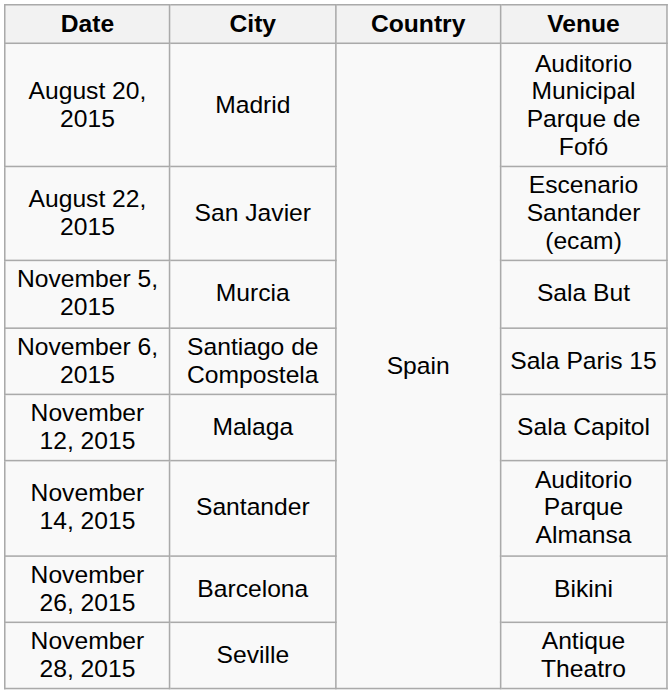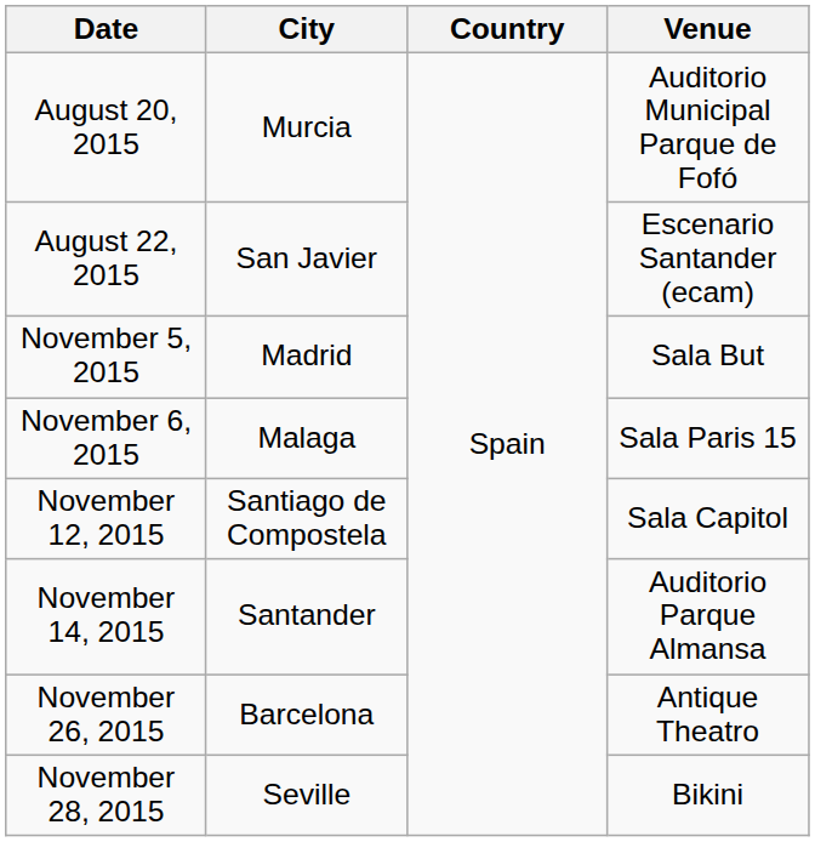August 20, 2015 | City: Madrid -> Murcia
November 5, 2015 | City: Murcia -> Madrid
November 6, 2015 | City: Santiago de Compostela -> Malaga
November 12, 2015 | City: Malaga -> Santiago de Compostela
November 26, 2015 | Venue: Bikini -> Antique Theatro
November 28, 2015 | Venue: Antique Theatro -> Bikini
